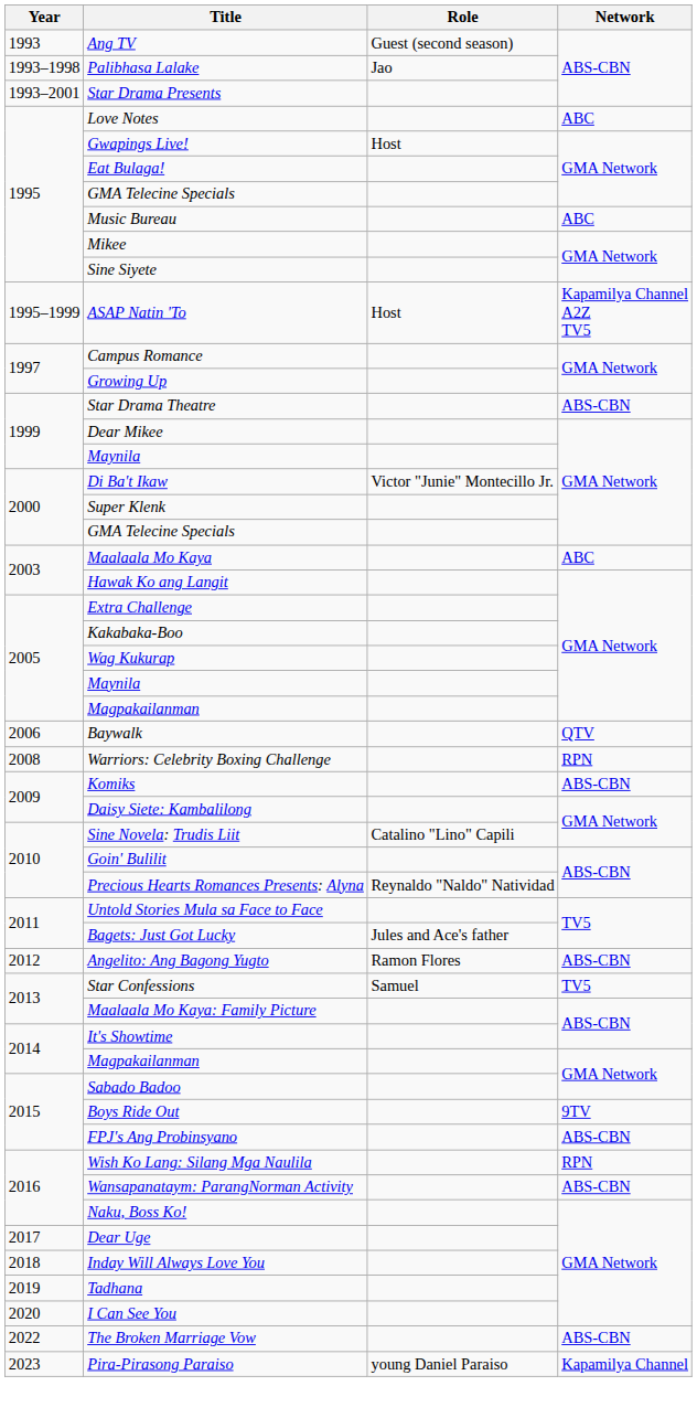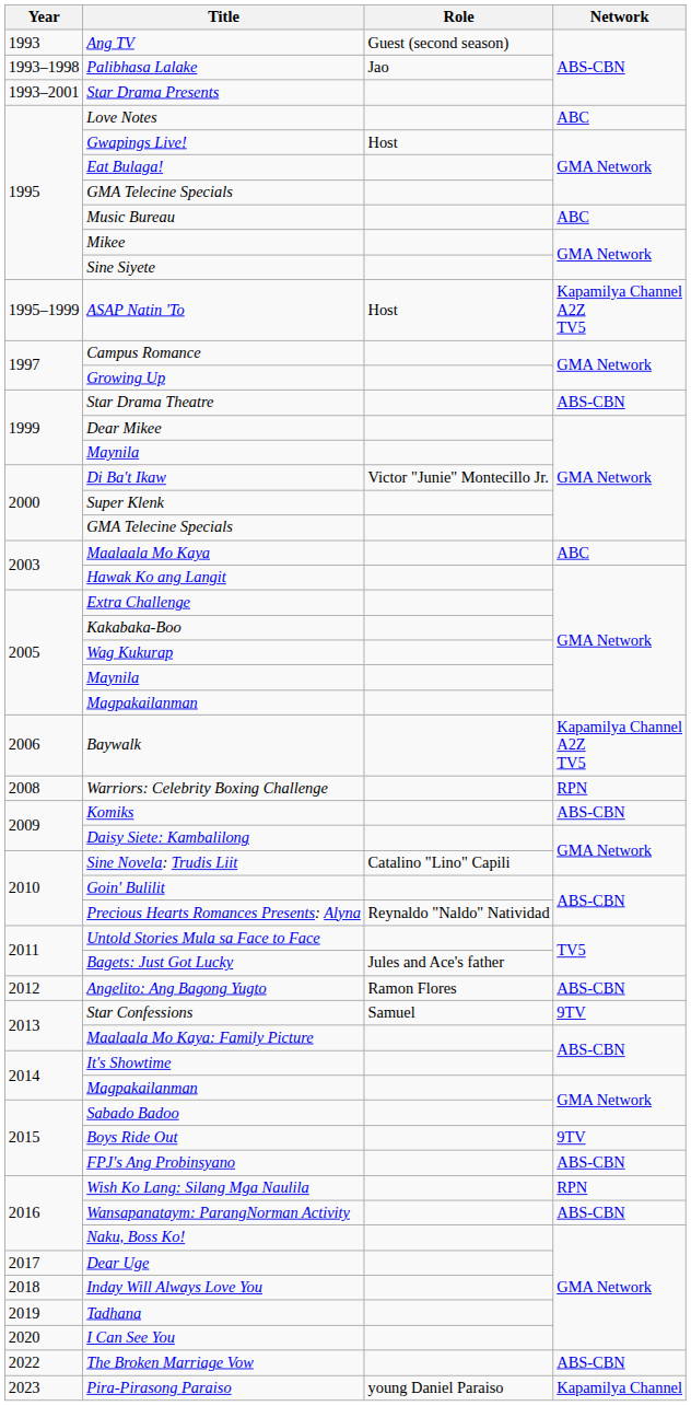Baywalk | Network: QTV -> Kapamilya Channel A2Z TV5
Star Confessions | Network: TV5 -> 9TV
